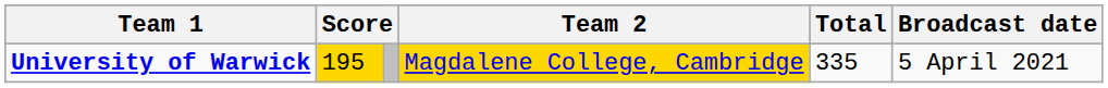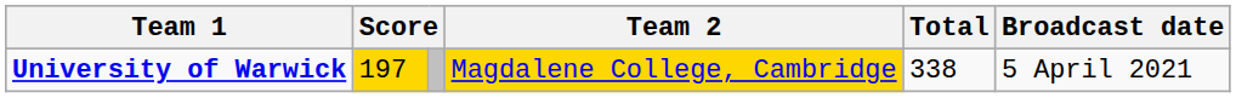University of Warwick | column 2: 195 -> 197
University of Warwick | Total: 335 -> 338
